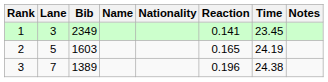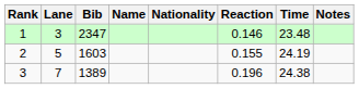1 | Bib: 2349 -> 2347
1 | Reaction: 0.141 -> 0.146
1 | Time: 23.45 -> 23.48
2 | Reaction: 0.165 -> 0.155
